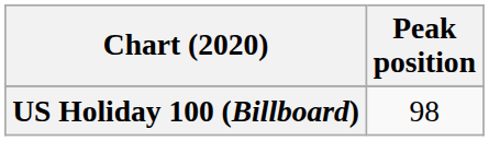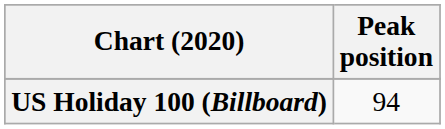US Holiday 100 (Billboard) | Peak position: 98 -> 94
